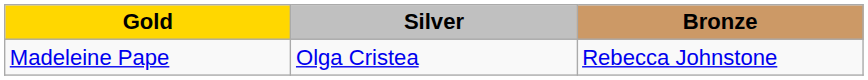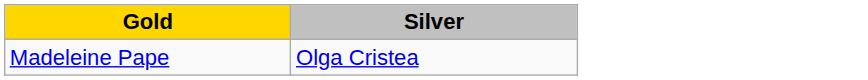- column: Bronze | Rebecca Johnstone
